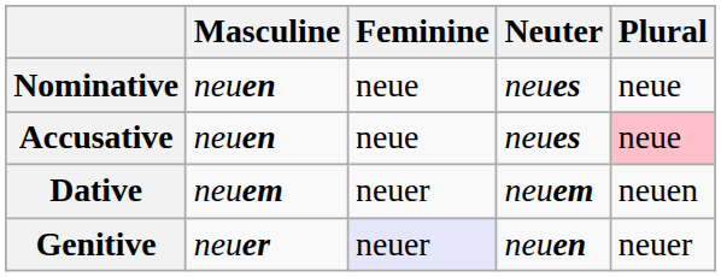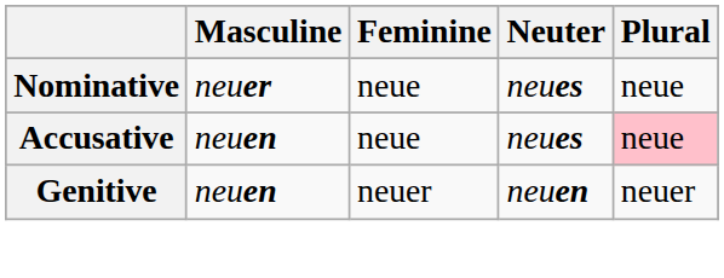Nominative | Masculine: neuen -> neuer
- row: Dative | neuem | neuer | neuem | neuen
Genitive | Masculine: neuer -> neuen
Genitive | Feminine: lavender background -> no background
